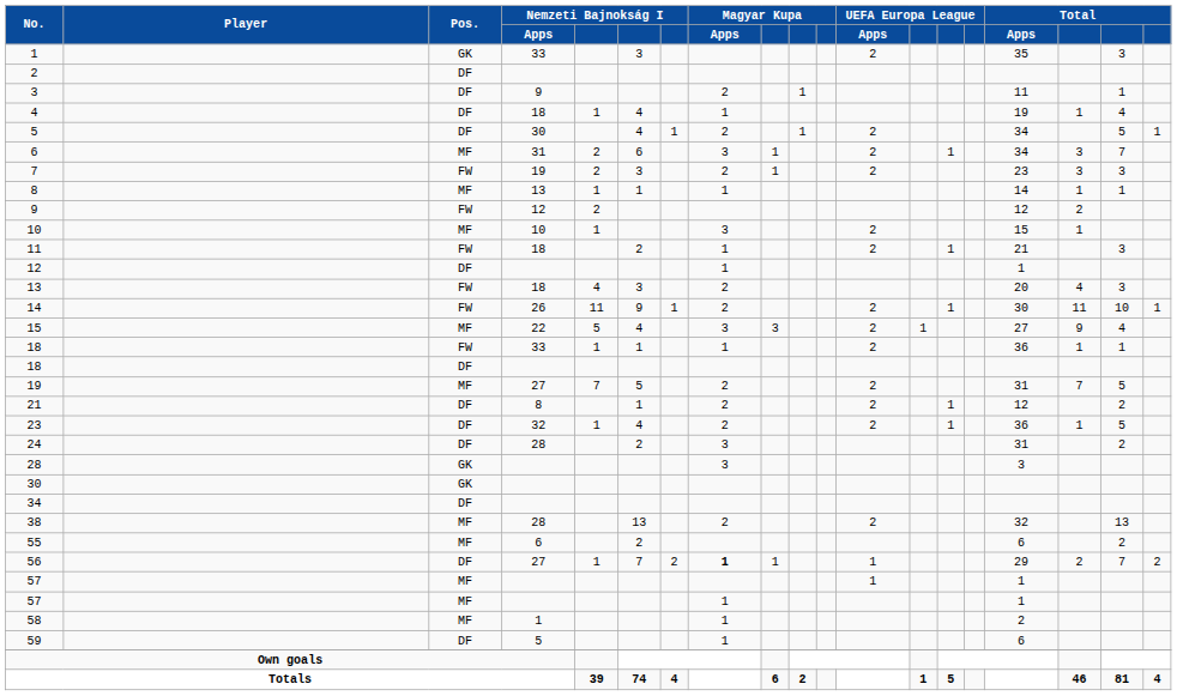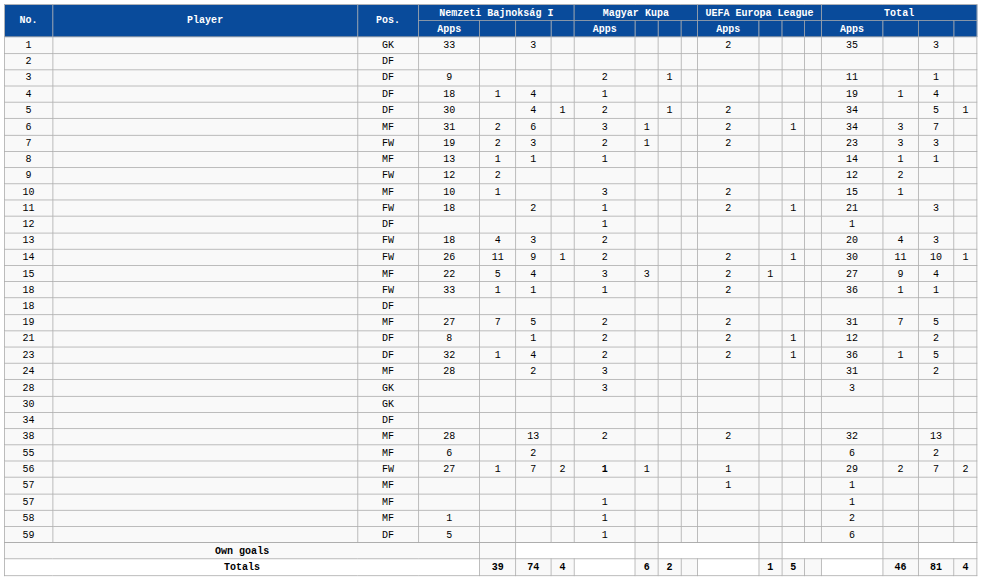24 | Pos.: DF -> MF
56 | Pos.: DF -> FW
